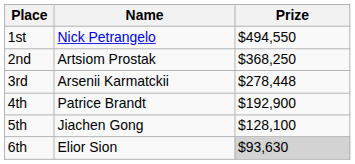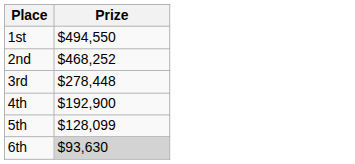- column: Name | Nick Petrangelo | Artsiom Prostak | Arsenii Karmatckii | Patrice Brandt | Jiachen Gong | Elior Sion
2nd | Prize: $368,250 -> $468,252
5th | Prize: $128,100 -> $128,099
